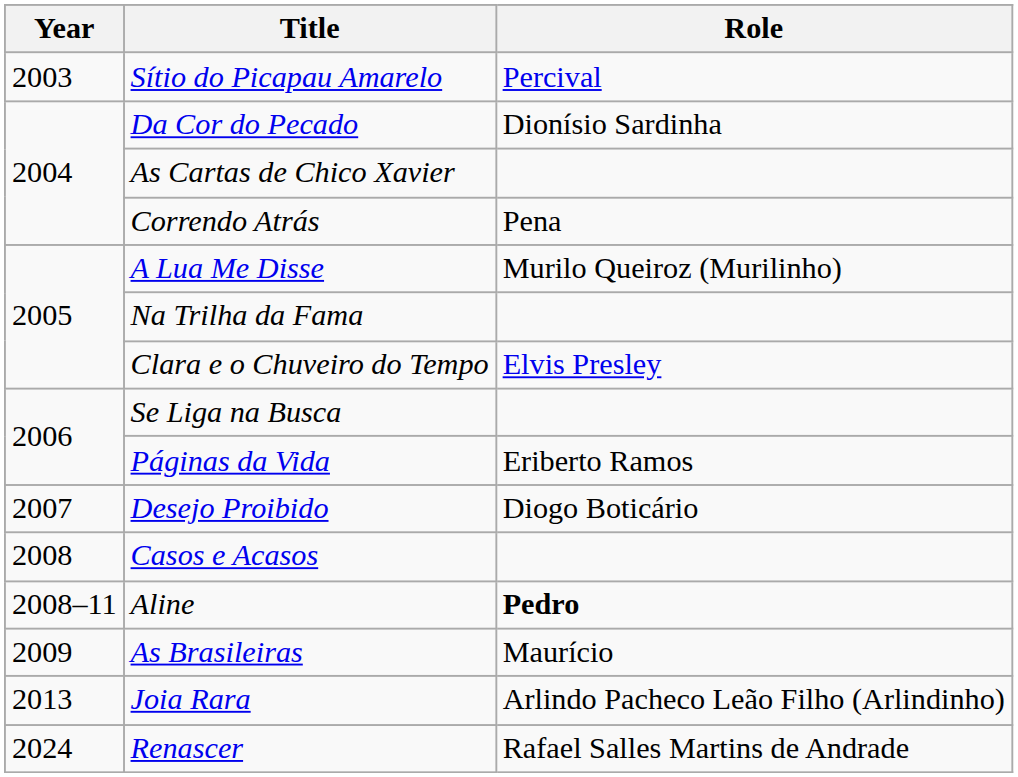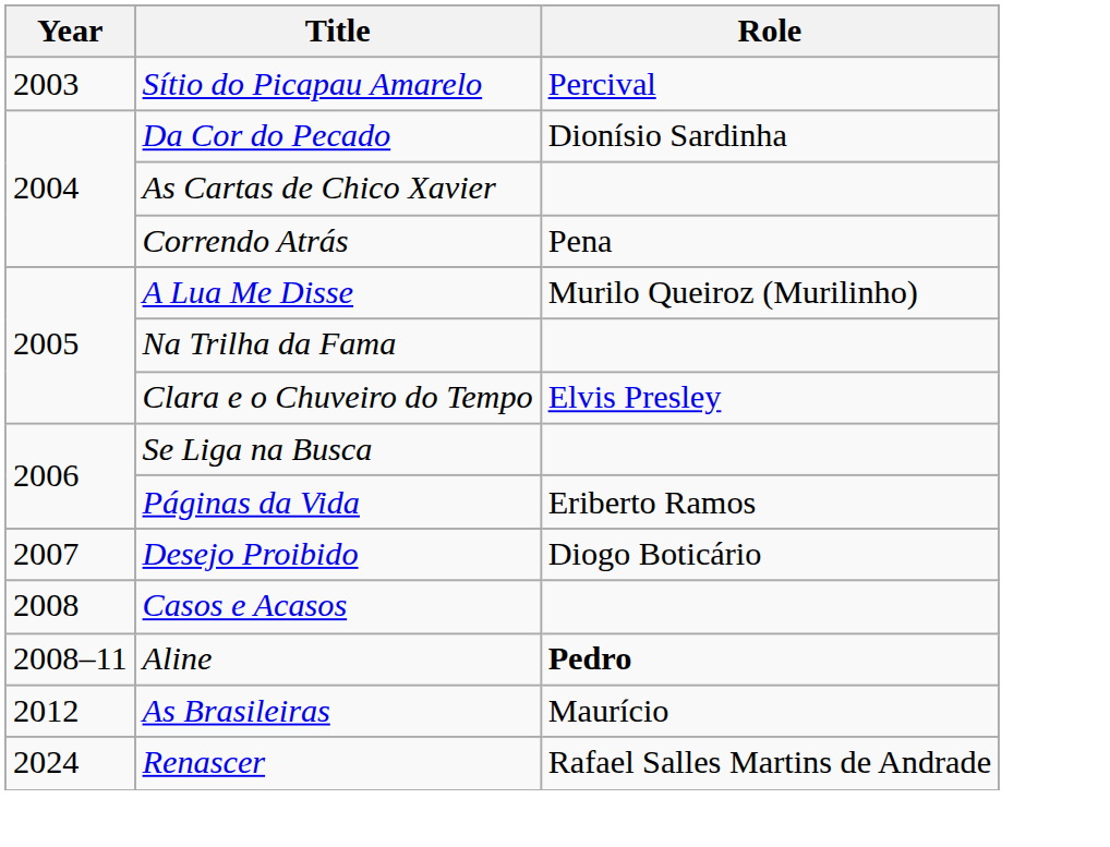As Brasileiras | Year: 2009 -> 2012
- row: 2013 | Joia Rara | Arlindo Pacheco Leão Filho (Arlindinho)
